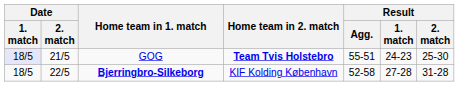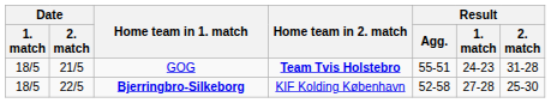GOG | Date / 1. match: lavender background -> no background
GOG | Result / 2. match: 25-30 -> 31-28
Bjerringbro-Silkeborg | Result / 2. match: 31-28 -> 25-30
